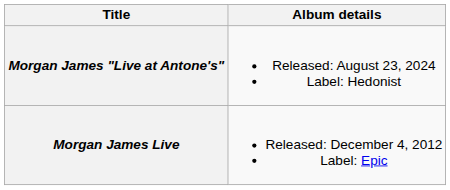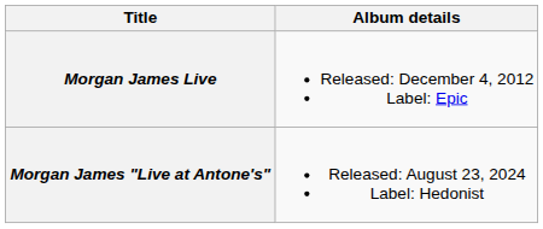rows swapped: Morgan James Live <-> Morgan James "Live at Antone's"
